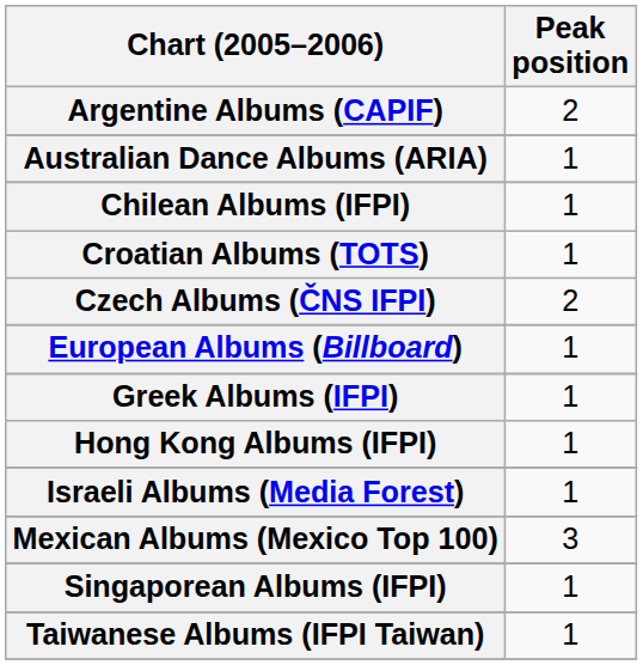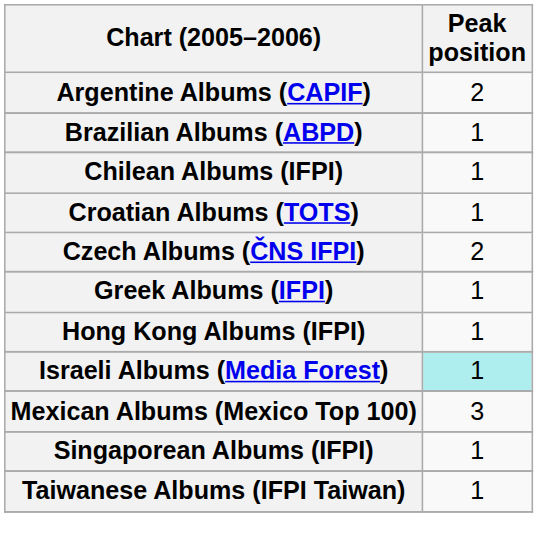- row: Australian Dance Albums (ARIA) | 1
+ row: Brazilian Albums (ABPD) | 1
- row: European Albums (Billboard) | 1
Israeli Albums (Media Forest) | Peak position: no background -> paleturquoise background
